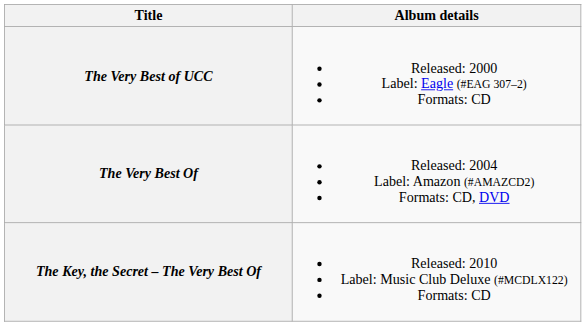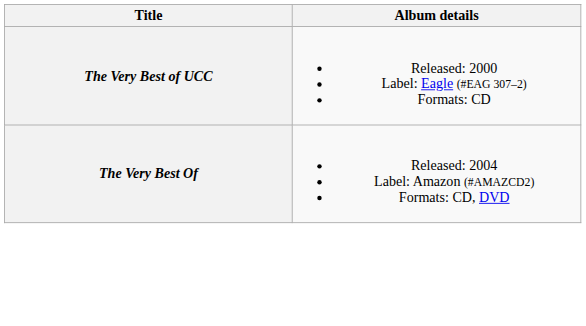- row: The Key, the Secret – The Very Best Of | Released: 2010 Label: Music Club Deluxe (#MCDLX122) Formats: CD
